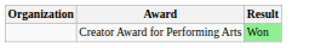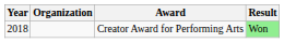+ column: Year | 2018
